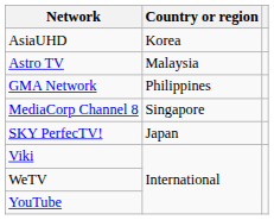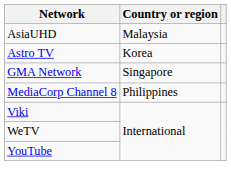AsiaUHD | Country or region: Korea -> Malaysia
Astro TV | Country or region: Malaysia -> Korea
GMA Network | Country or region: Philippines -> Singapore
MediaCorp Channel 8 | Country or region: Singapore -> Philippines
- row: SKY PerfecTV! | Japan
